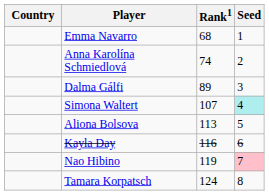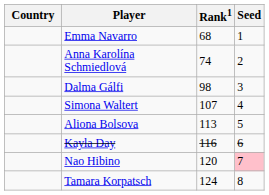Dalma Gálfi | Rank1: 89 -> 98
Simona Waltert | Seed: paleturquoise background -> no background
Nao Hibino | Rank1: 119 -> 120
